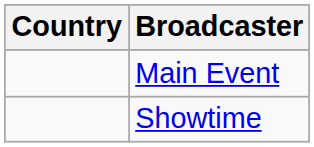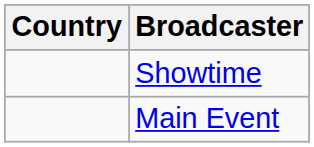rows swapped: Main Event <-> Showtime
